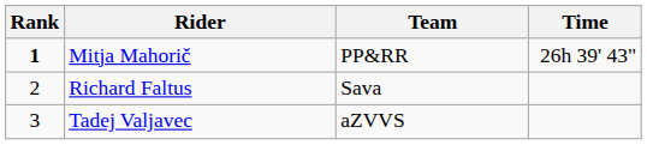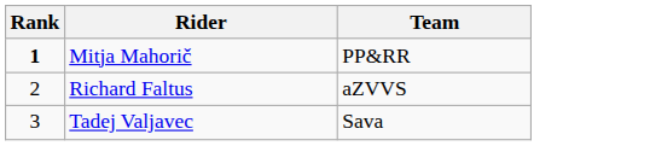- column: Time | 26h 39' 43"
Richard Faltus | Team: Sava -> aZVVS
Tadej Valjavec | Team: aZVVS -> Sava
